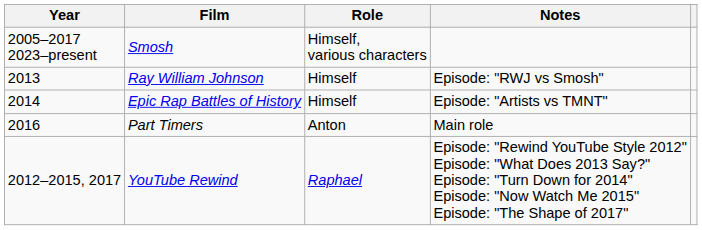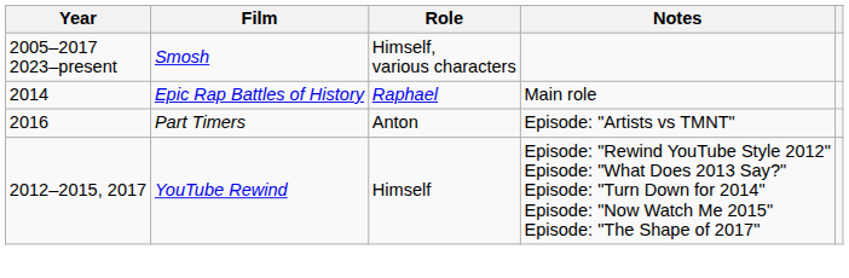- row: 2013 | Ray William Johnson | Himself | Episode: "RWJ vs Smosh"
Epic Rap Battles of History | Role: Himself -> Raphael
Epic Rap Battles of History | Notes: Episode: "Artists vs TMNT" -> Main role
Part Timers | Notes: Main role -> Episode: "Artists vs TMNT"
YouTube Rewind | Role: Raphael -> Himself
